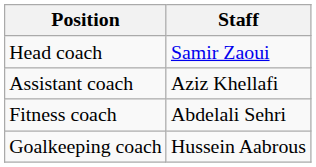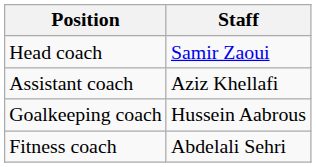rows swapped: Goalkeeping coach <-> Fitness coach
